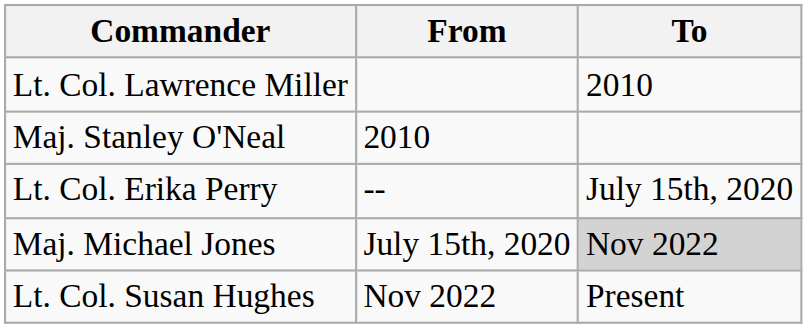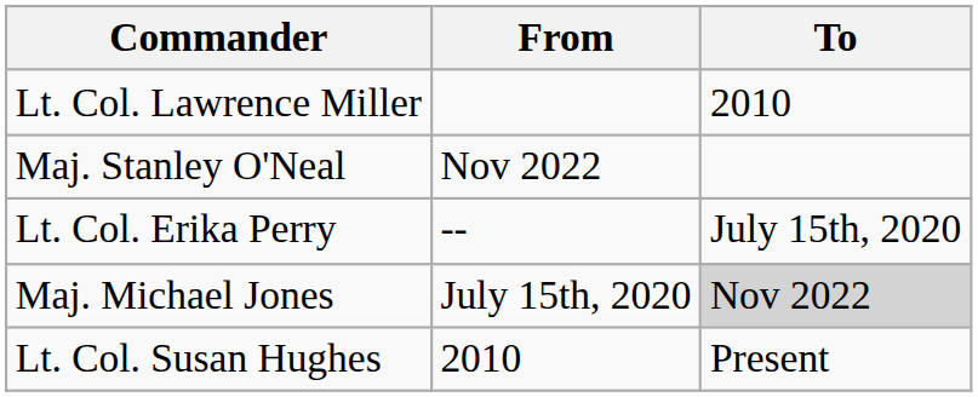Maj. Stanley O'Neal | From: 2010 -> Nov 2022
Lt. Col. Susan Hughes | From: Nov 2022 -> 2010
